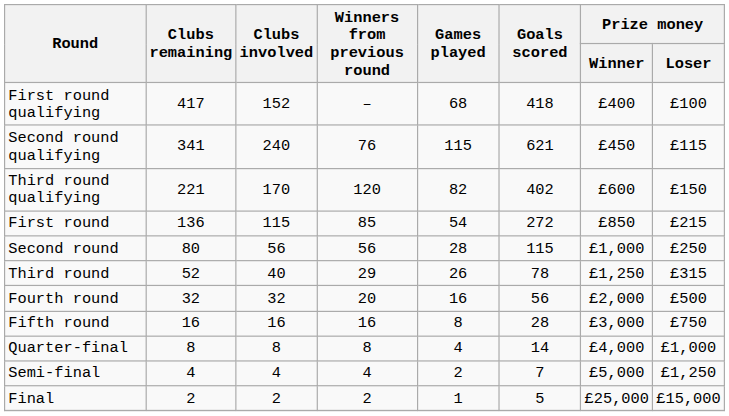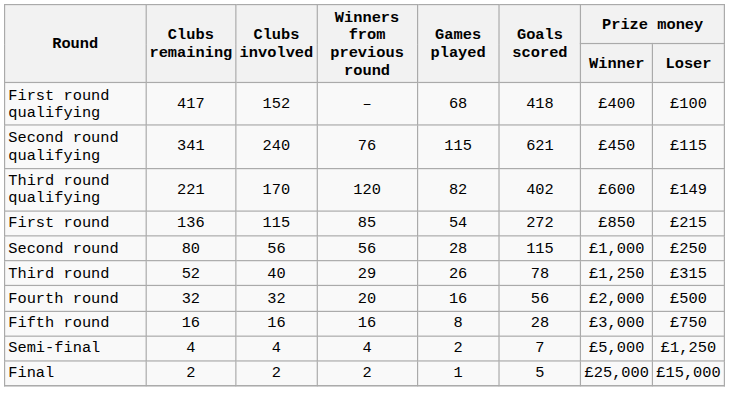Third round qualifying | Prize money / Loser: £150 -> £149
- row: Quarter-final | 8 | 8 | 8 | 4 | 14 | £4,000 | £1,000
